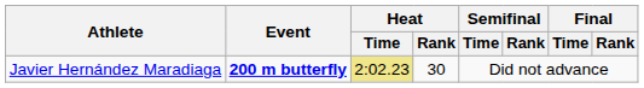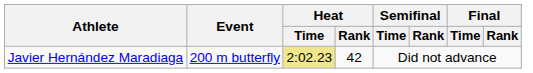Javier Hernández Maradiaga | Event: bold -> normal
Javier Hernández Maradiaga | Heat / Rank: 30 -> 42
